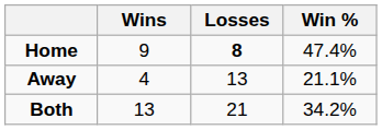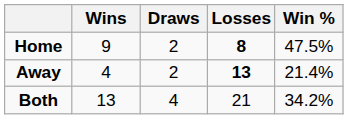+ column: Draws | 2 | 2 | 4
Home | Win %: 47.4% -> 47.5%
Away | Losses: normal -> bold
Away | Win %: 21.1% -> 21.4%
